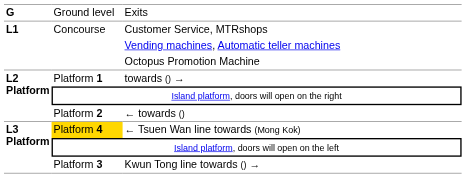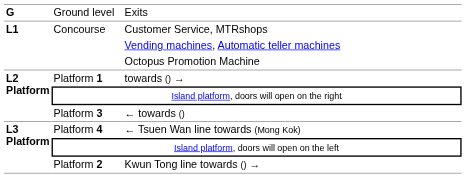← towards () | column 2: Platform 2 -> Platform 3
← Tsuen Wan line towards (Mong Kok) | column 2: gold background -> no background
Kwun Tong line towards () → | column 2: Platform 3 -> Platform 2
